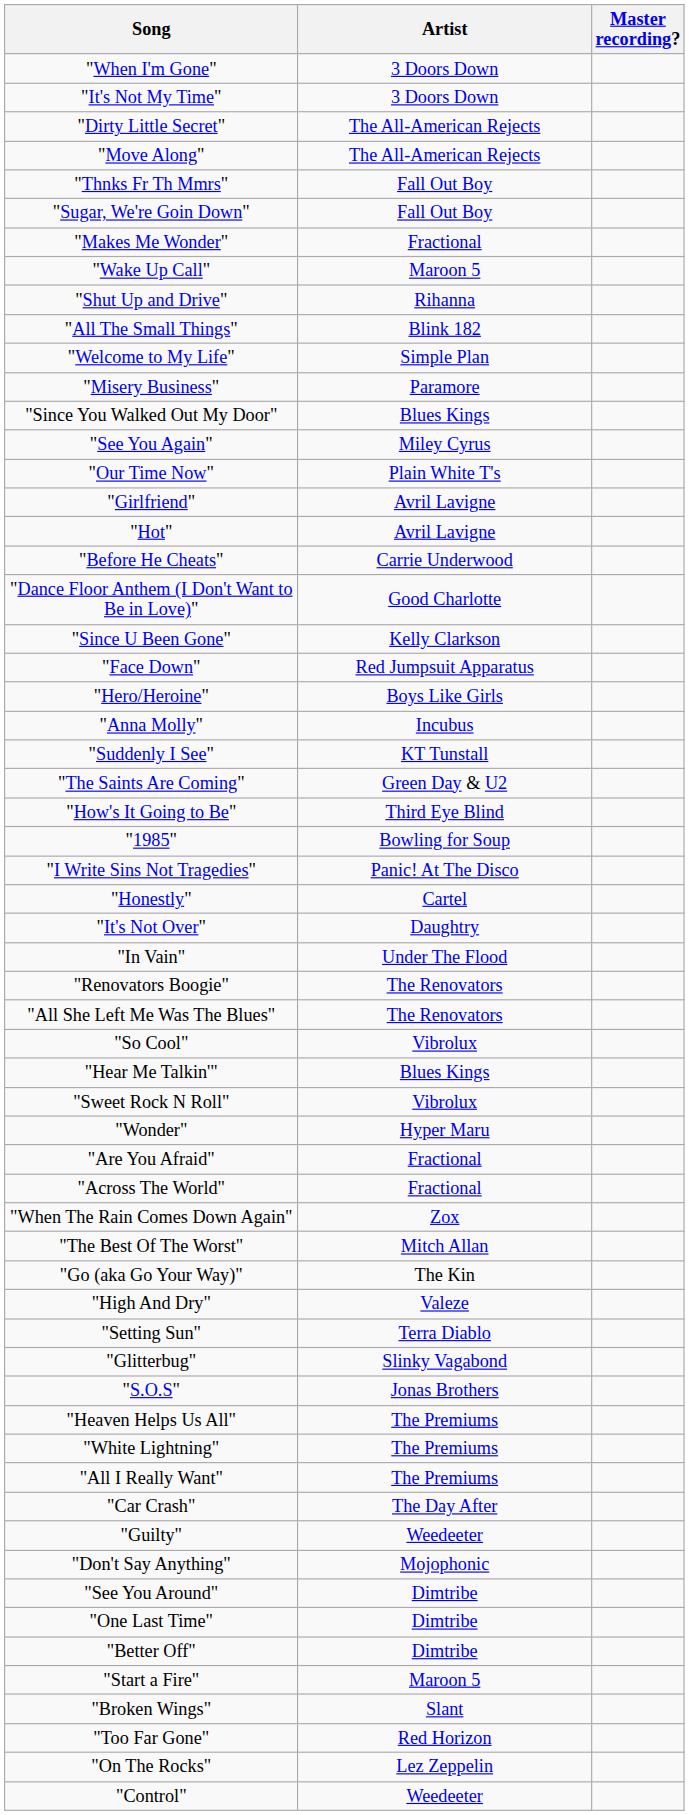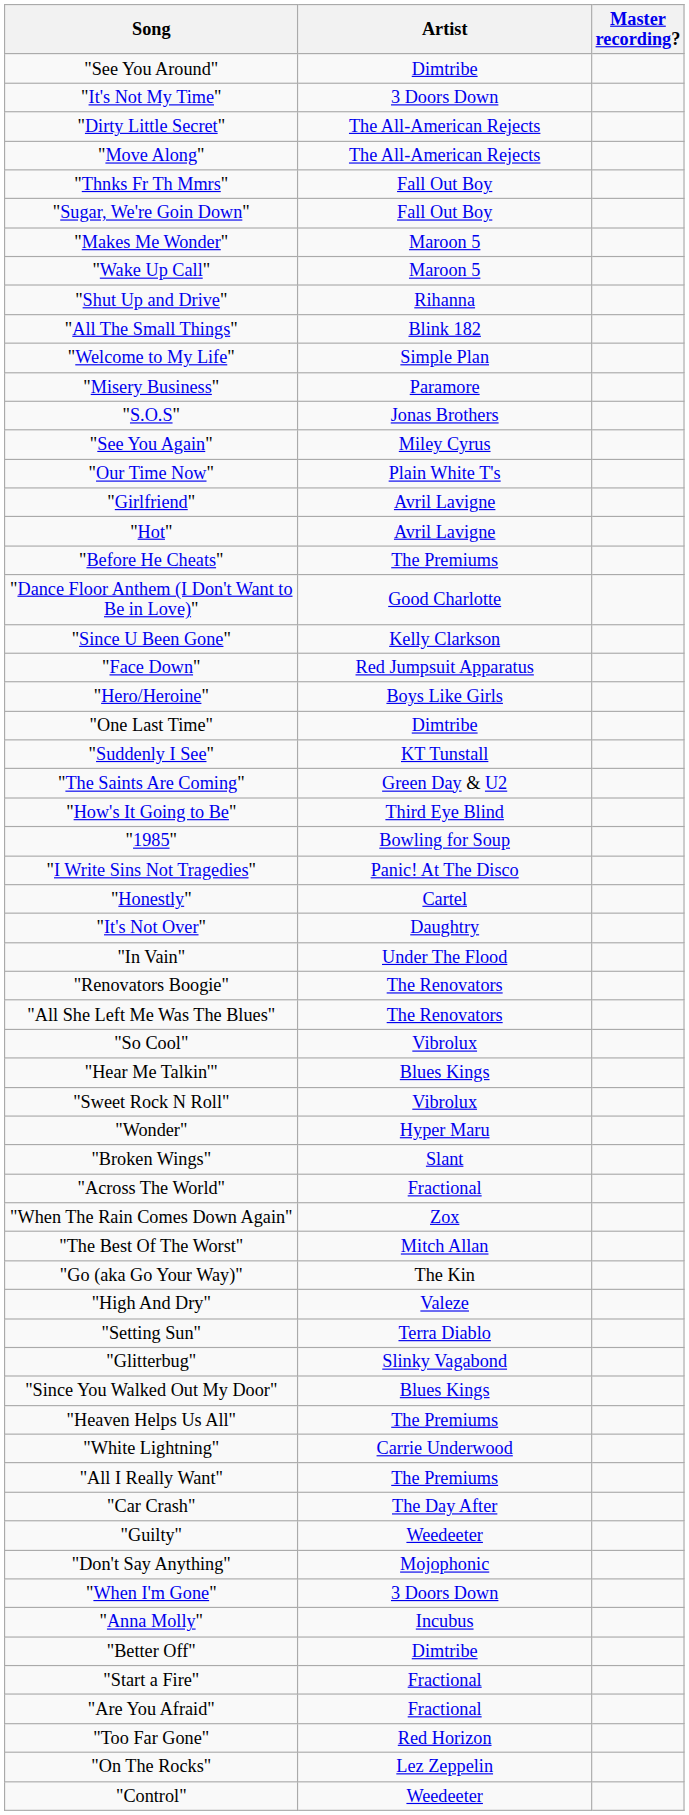rows swapped: "When I'm Gone" <-> "See You Around"
"Makes Me Wonder" | Artist: Fractional -> Maroon 5
rows swapped: "S.O.S" <-> "Since You Walked Out My Door"
"Before He Cheats" | Artist: Carrie Underwood -> The Premiums
rows swapped: "Anna Molly" <-> "One Last Time"
rows swapped: "Broken Wings" <-> "Are You Afraid"
"White Lightning" | Artist: The Premiums -> Carrie Underwood
"Start a Fire" | Artist: Maroon 5 -> Fractional
